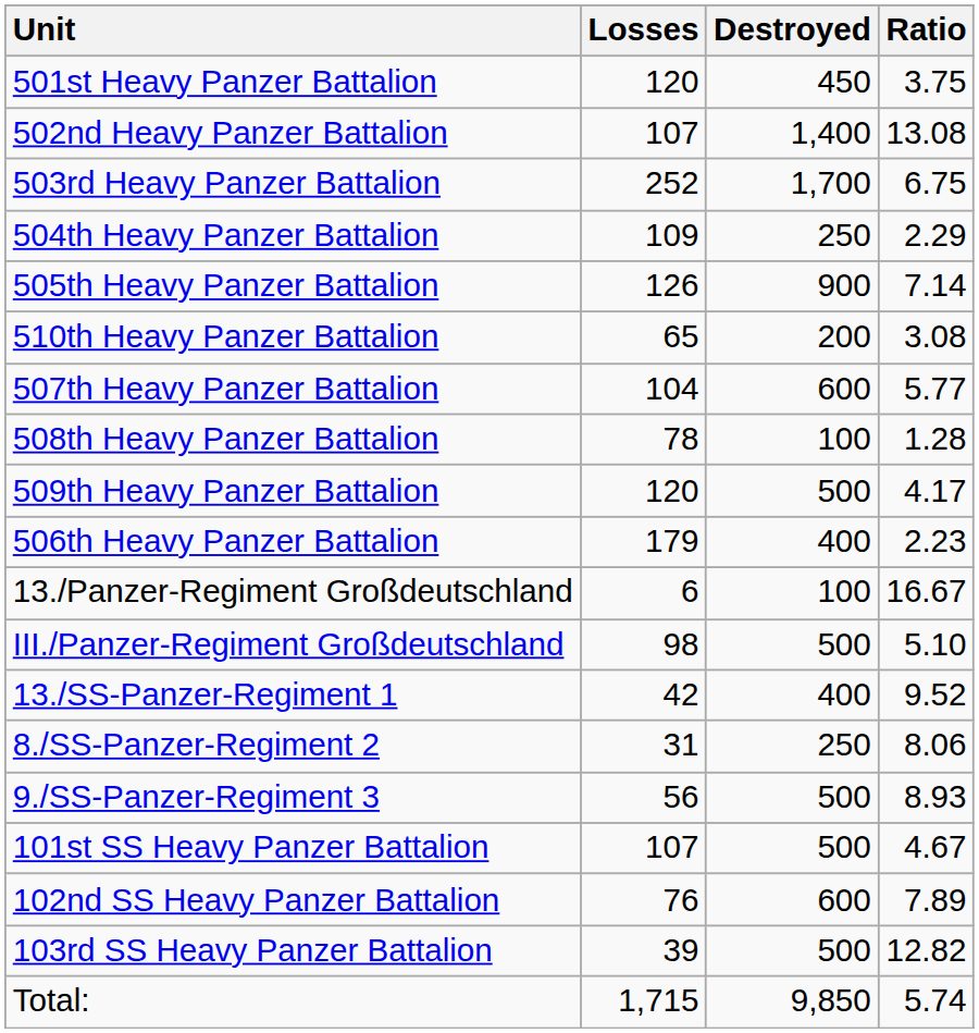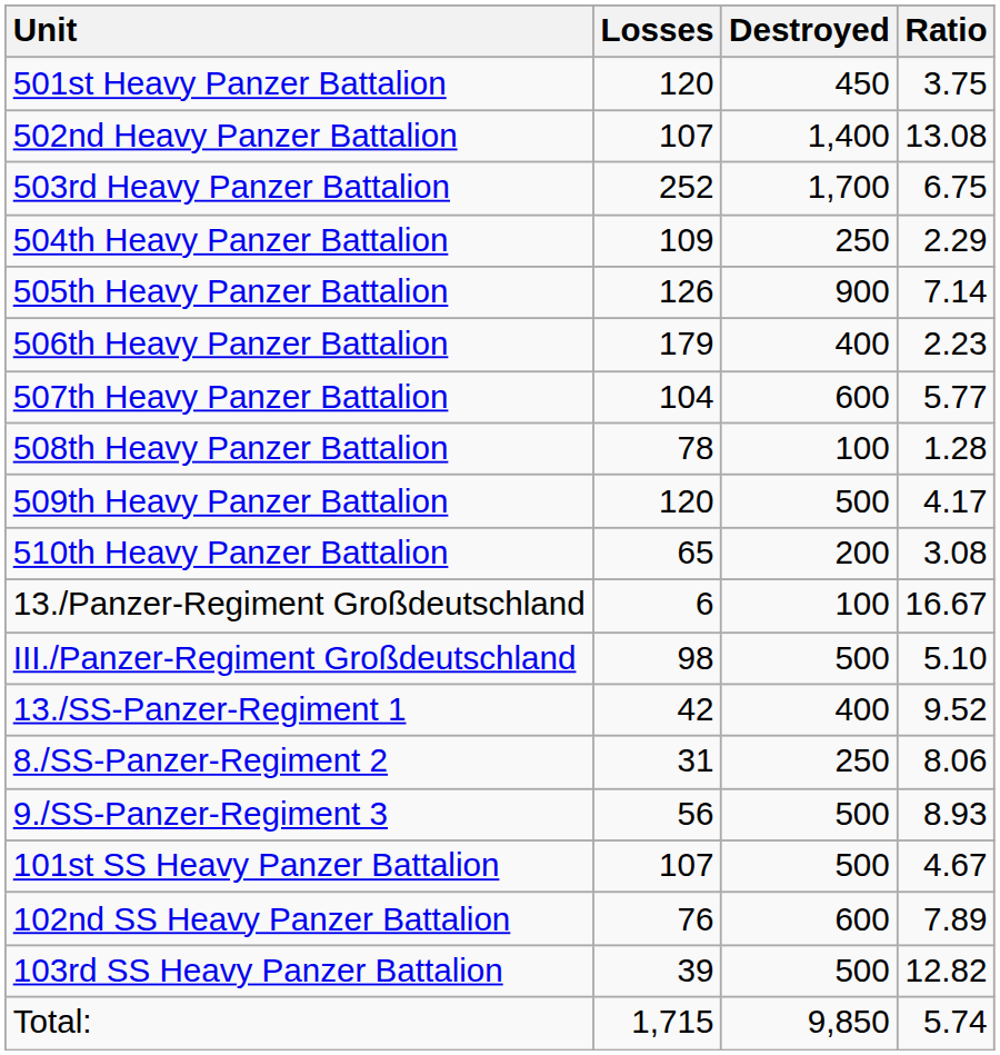rows swapped: 506th Heavy Panzer Battalion <-> 510th Heavy Panzer Battalion
